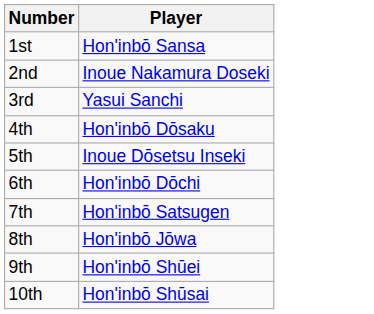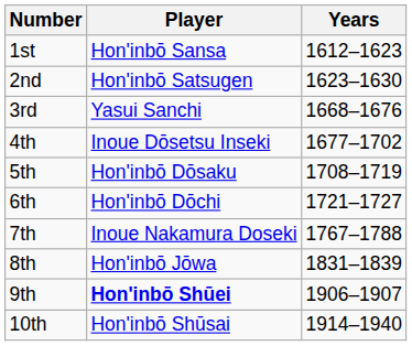+ column: Years | 1612–1623 | 1623–1630 | 1668–1676 | 1677–1702 | 1708–1719 | 1721–1727 | 1767–1788 | 1831–1839 | 1906–1907 | 1914–1940
2nd | Player: Inoue Nakamura Doseki -> Hon'inbō Satsugen
4th | Player: Hon'inbō Dōsaku -> Inoue Dōsetsu Inseki
5th | Player: Inoue Dōsetsu Inseki -> Hon'inbō Dōsaku
7th | Player: Hon'inbō Satsugen -> Inoue Nakamura Doseki
9th | Player: normal -> bold
